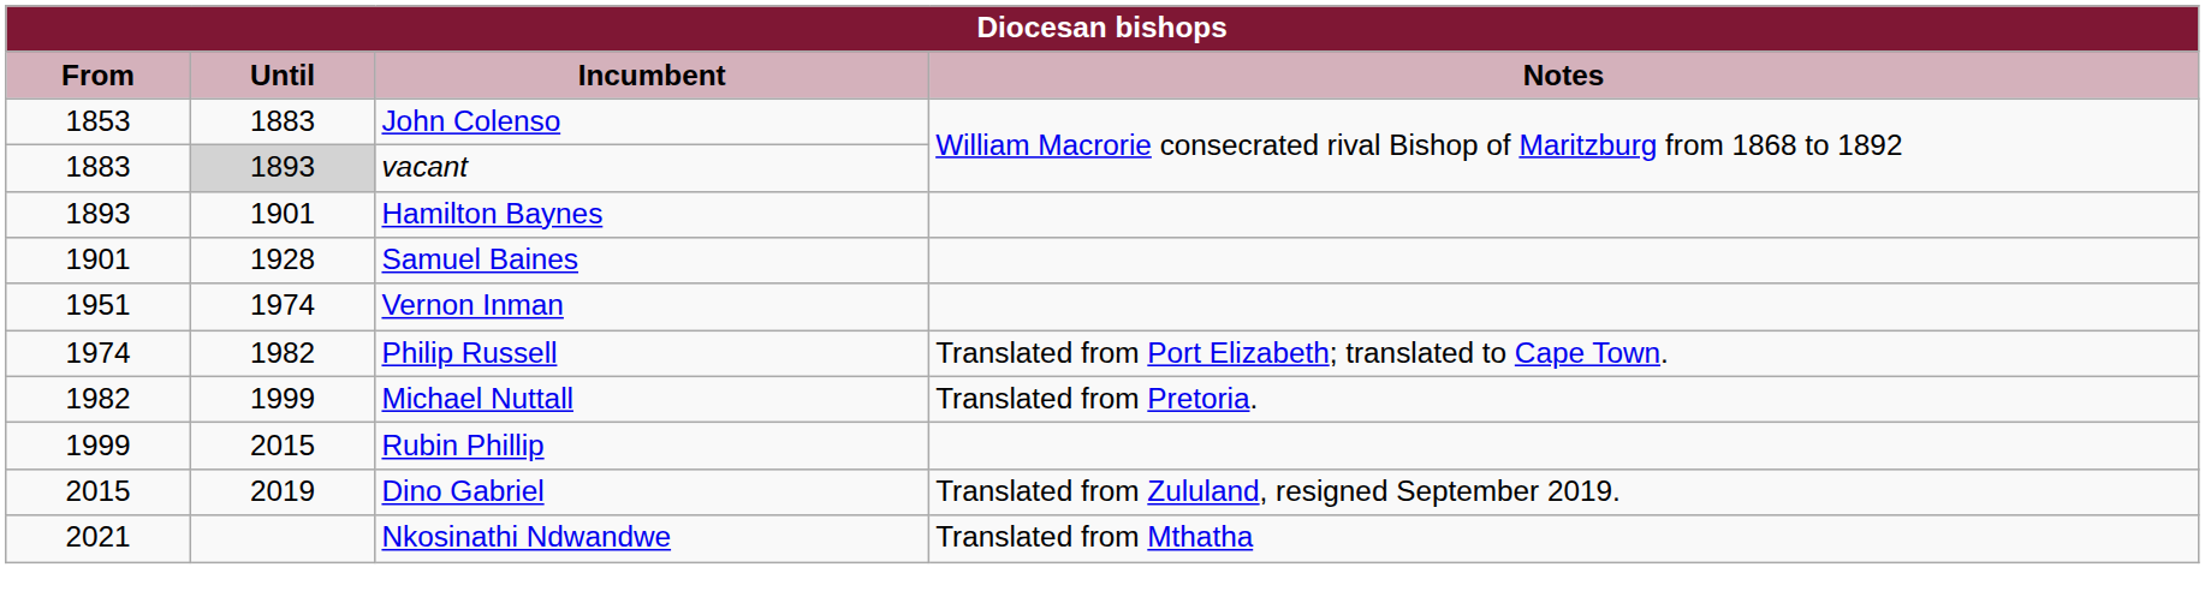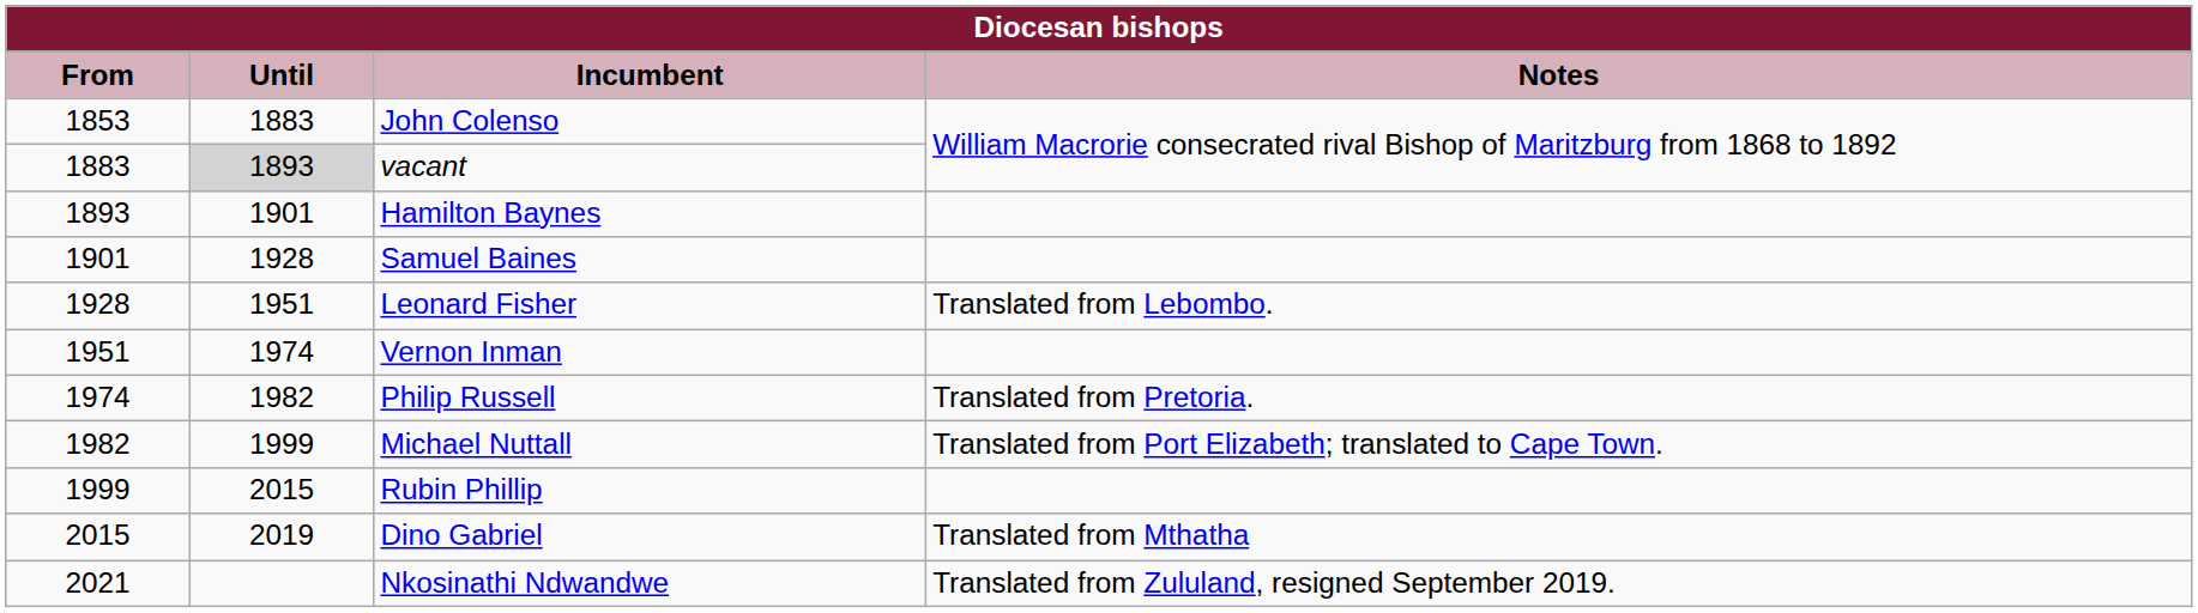+ row: 1928 | 1951 | Leonard Fisher | Translated from Lebombo.
Philip Russell | Notes: Translated from Port Elizabeth; translated to Cape Town. -> Translated from Pretoria.
Michael Nuttall | Notes: Translated from Pretoria. -> Translated from Port Elizabeth; translated to Cape Town.
Dino Gabriel | Notes: Translated from Zululand, resigned September 2019. -> Translated from Mthatha
Nkosinathi Ndwandwe | Notes: Translated from Mthatha -> Translated from Zululand, resigned September 2019.
